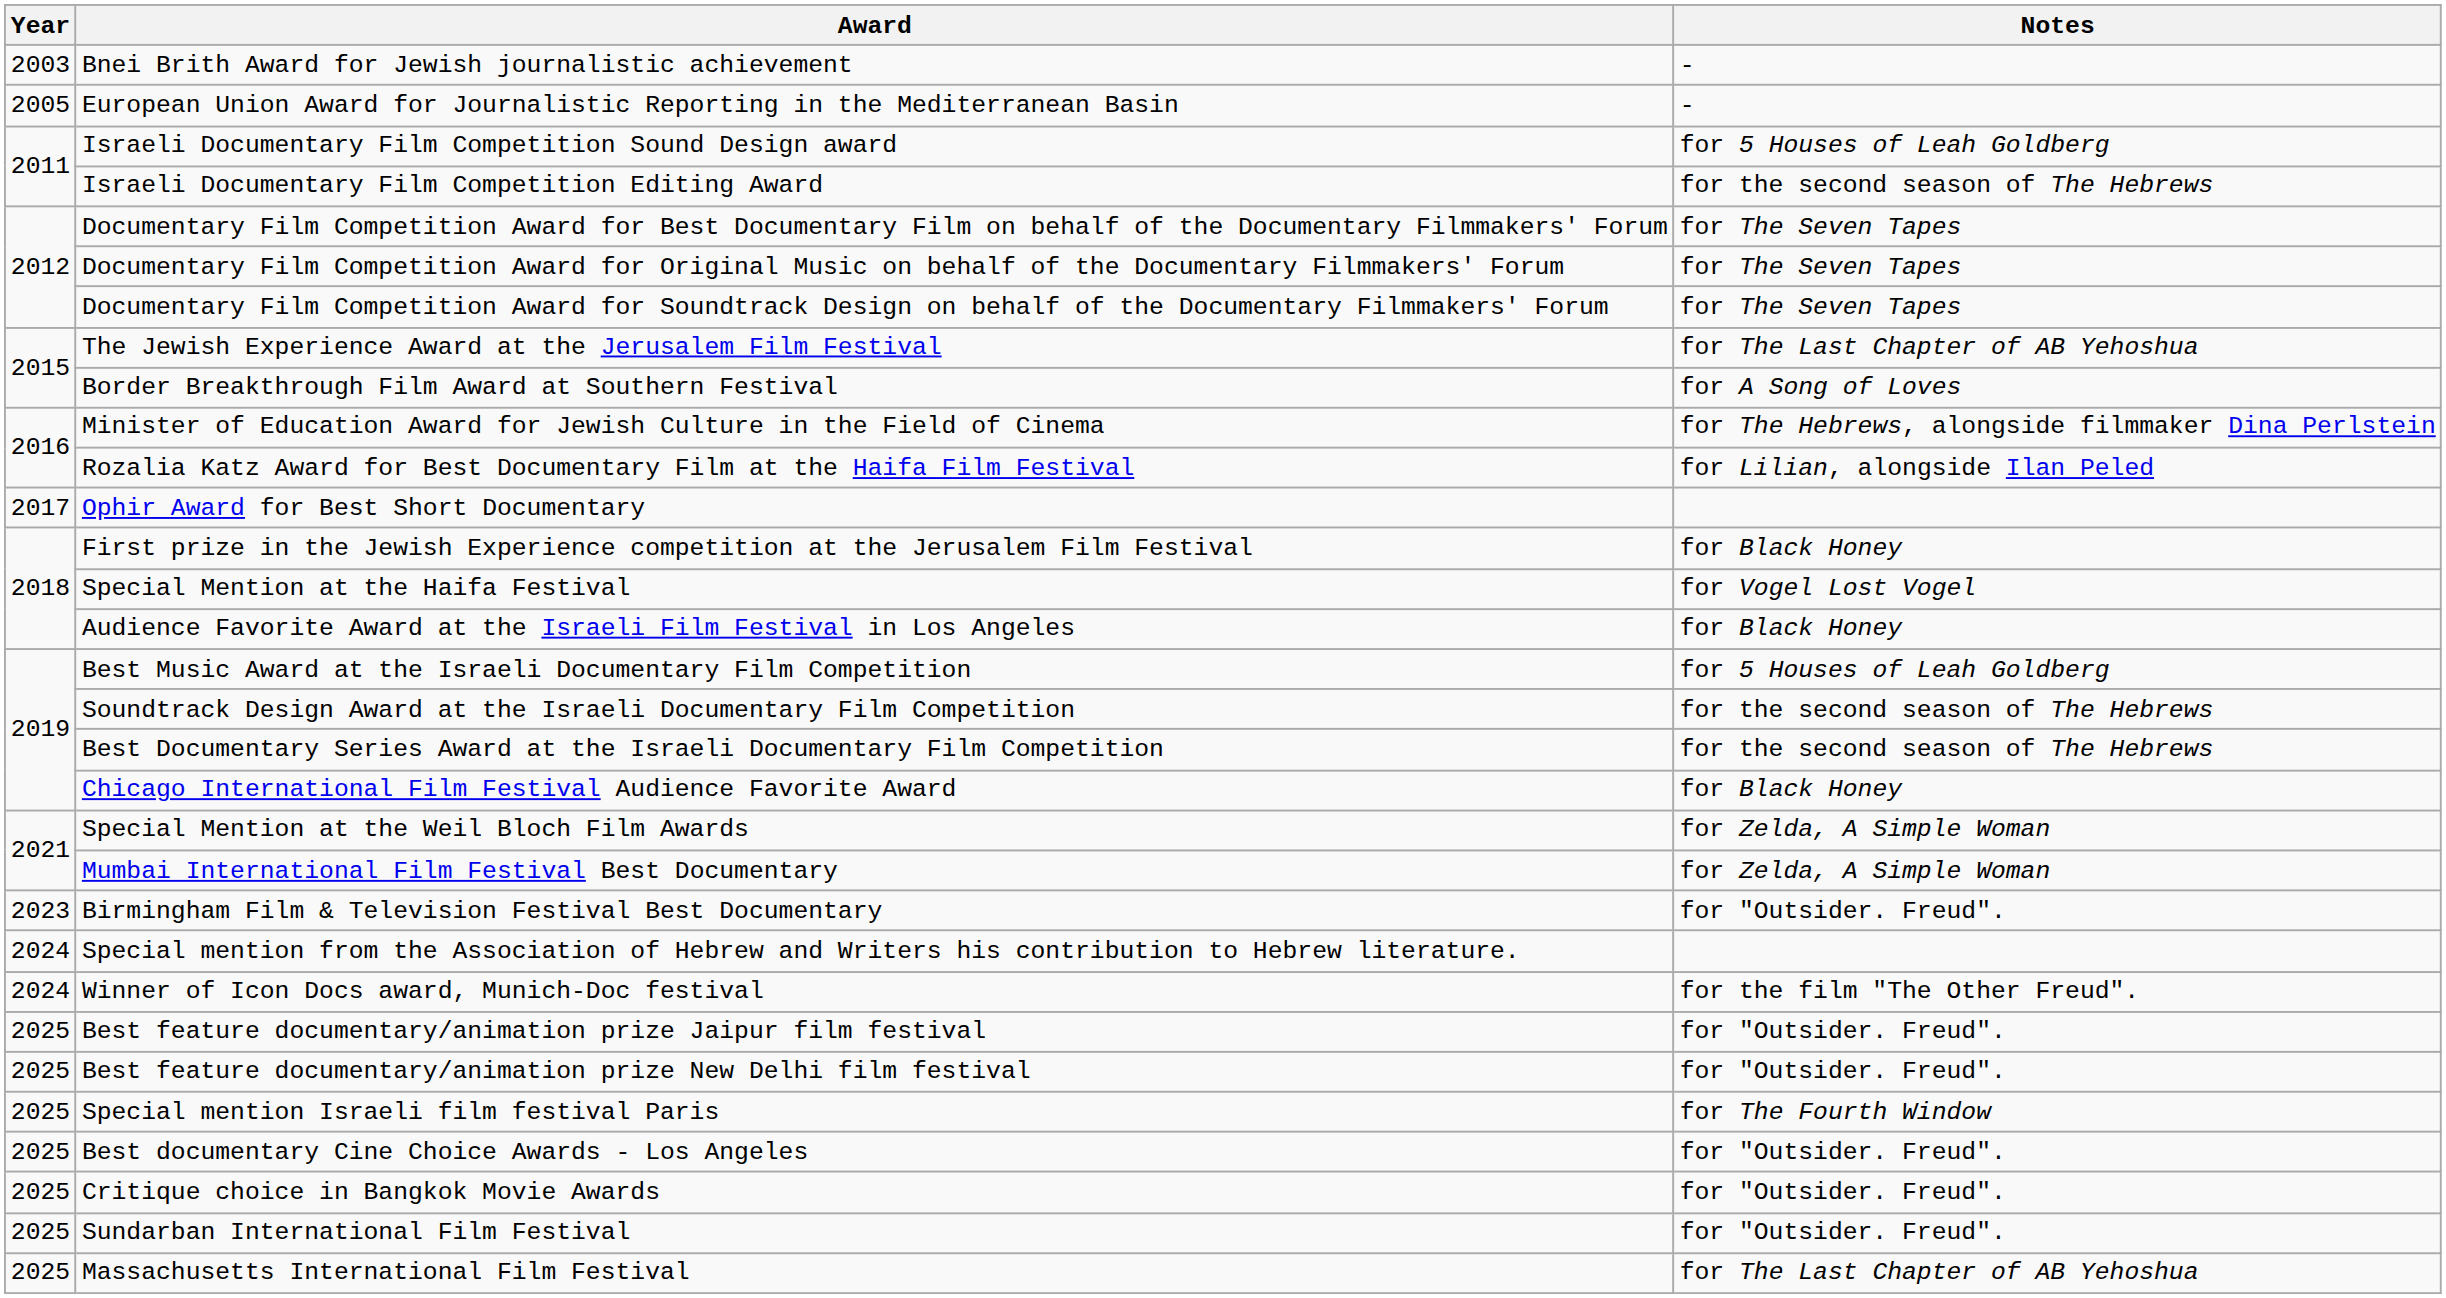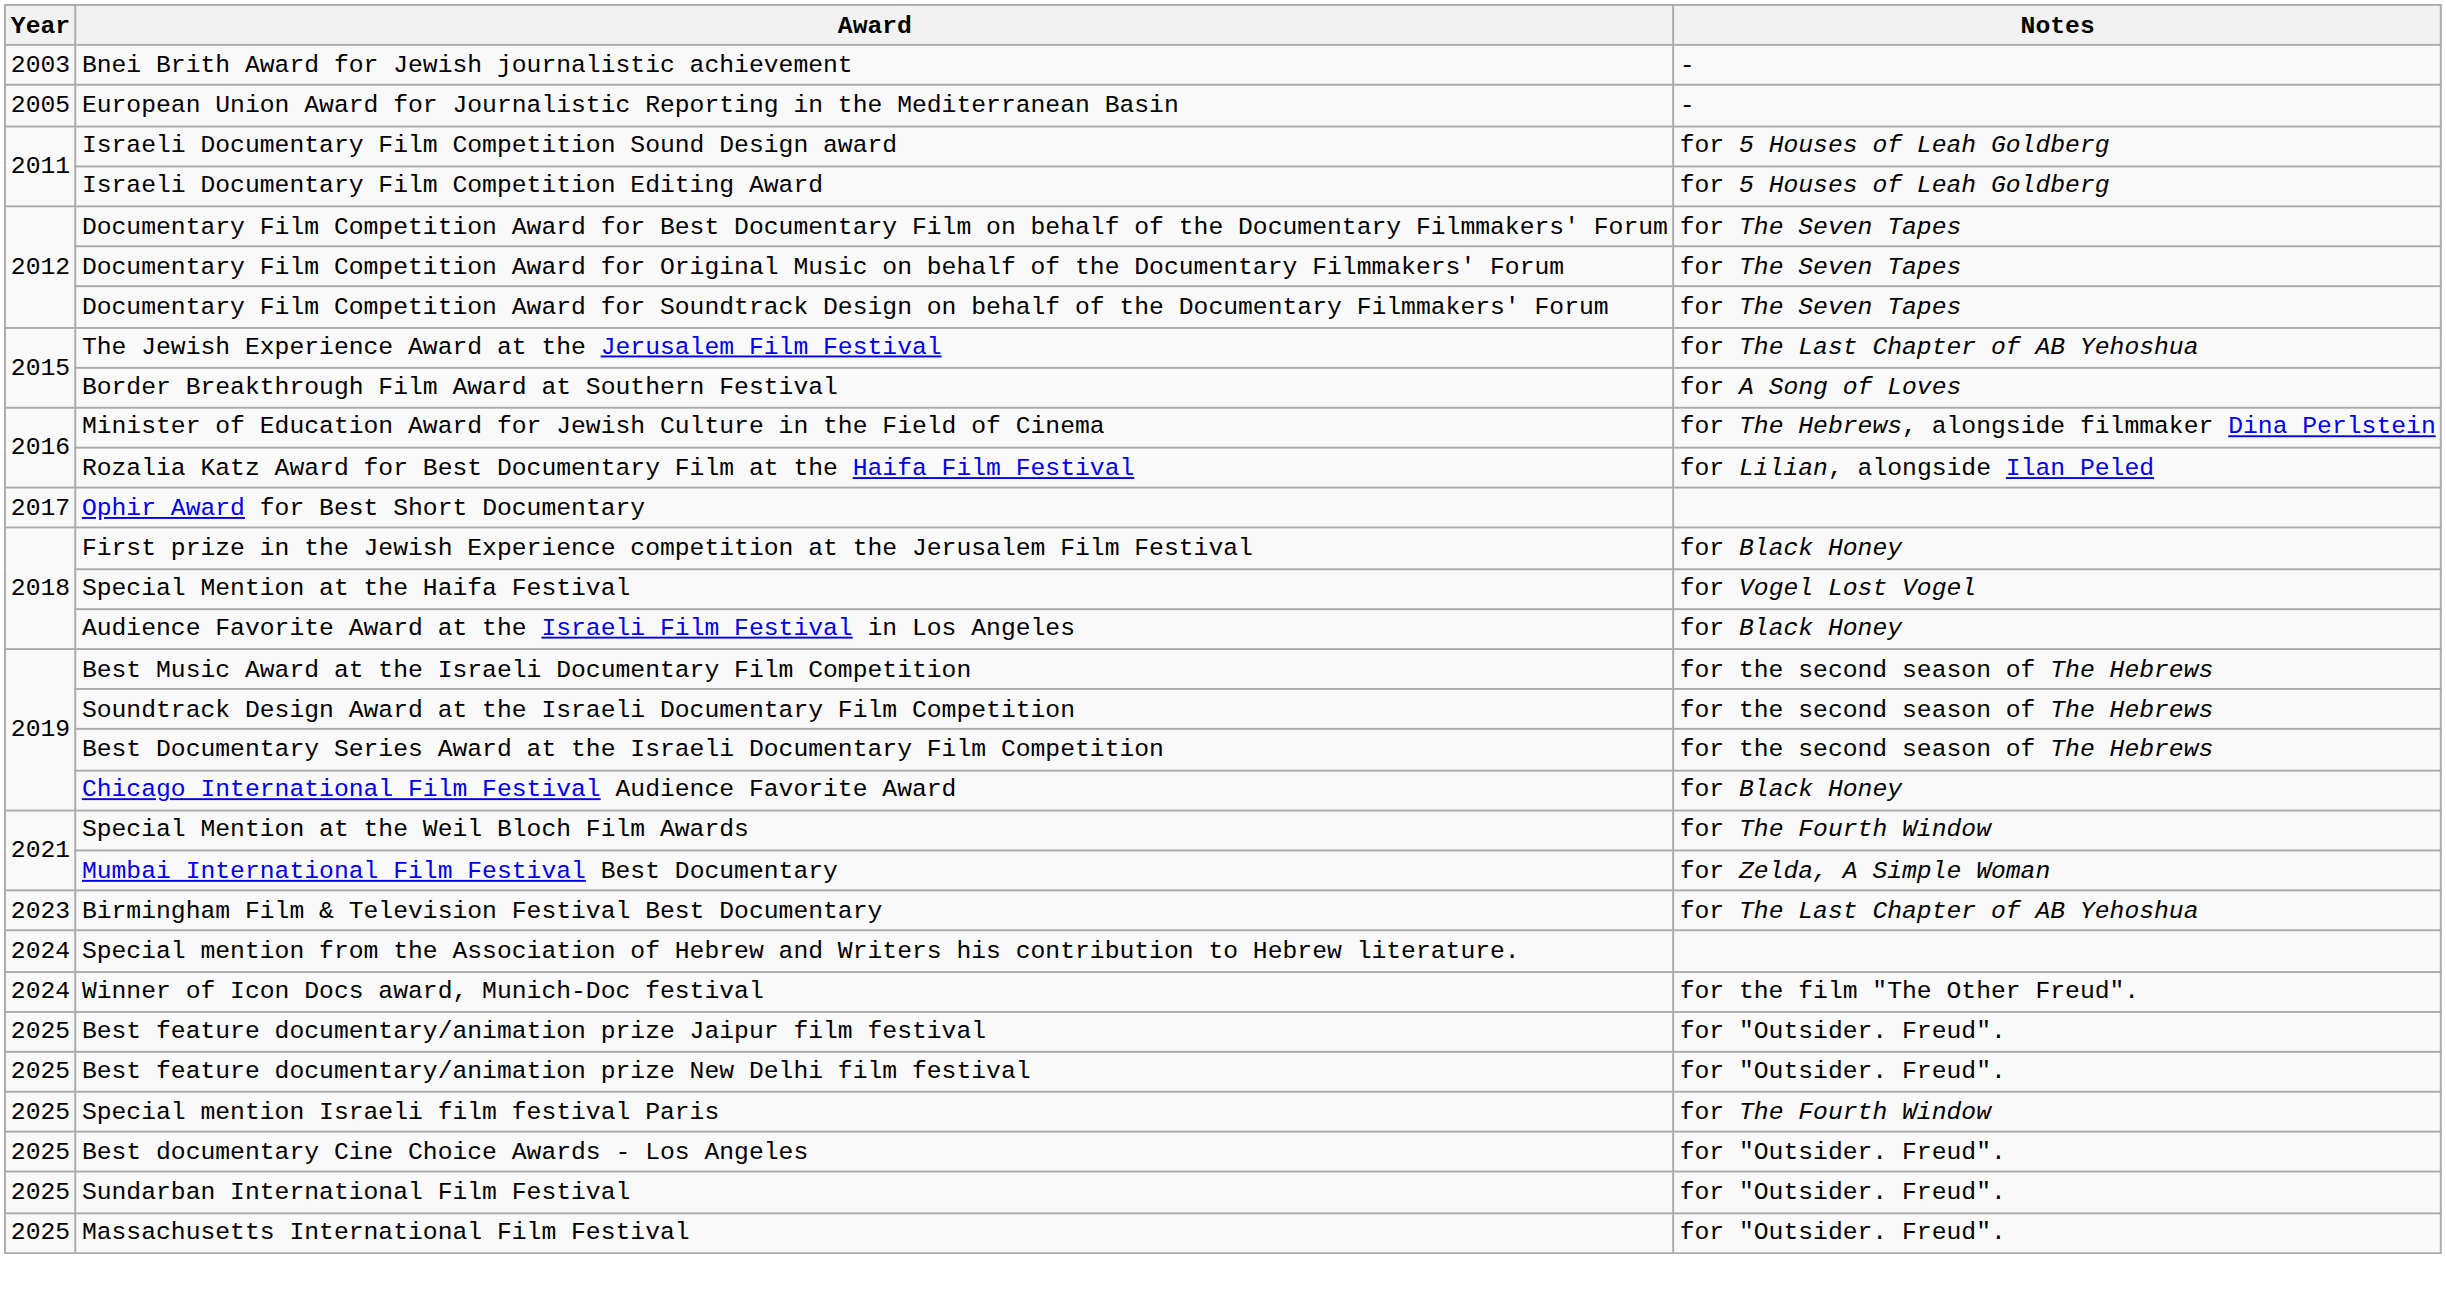Israeli Documentary Film Competition Editing Award | Notes: for the second season of The Hebrews -> for 5 Houses of Leah Goldberg
Best Music Award at the Israeli Documentary Film Competition | Notes: for 5 Houses of Leah Goldberg -> for the second season of The Hebrews
Special Mention at the Weil Bloch Film Awards | Notes: for Zelda, A Simple Woman -> for The Fourth Window
Birmingham Film & Television Festival Best Documentary | Notes: for "Outsider. Freud". -> for The Last Chapter of AB Yehoshua
- row: 2025 | Critique choice in Bangkok Movie Awards | for "Outsider. Freud".
Massachusetts International Film Festival | Notes: for The Last Chapter of AB Yehoshua -> for "Outsider. Freud".
